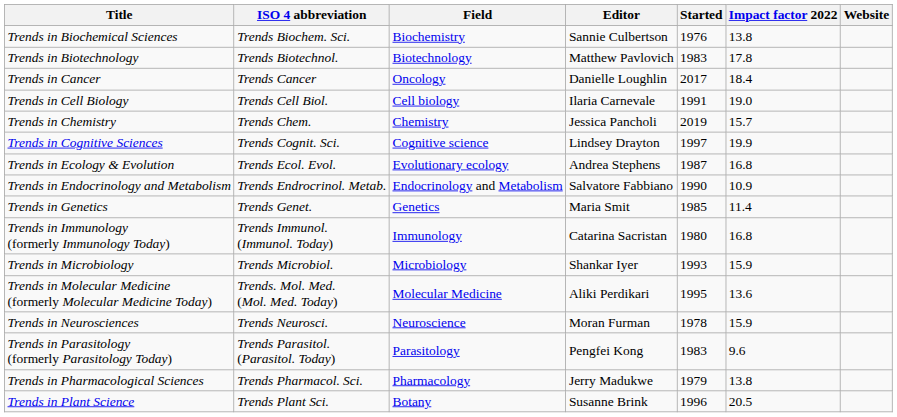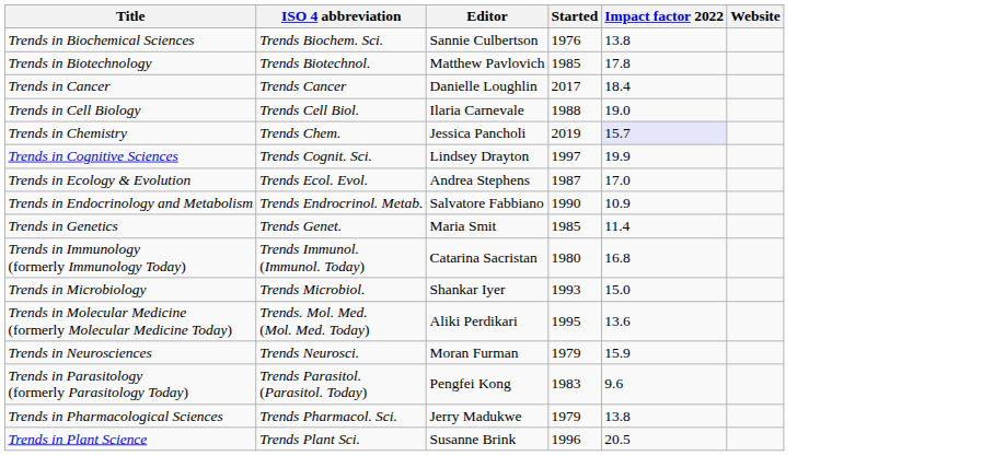- column: Field | Biochemistry | Biotechnology | Oncology | Cell biology | Chemistry | Cognitive science | Evolutionary ecology | Endocrinology and Metabolism | Genetics | Immunology | Microbiology | Molecular Medicine | Neuroscience | Parasitology | Pharmacology | Botany
Trends in Biotechnology | Started: 1983 -> 1985
Trends in Cell Biology | Started: 1991 -> 1988
Trends in Chemistry | Impact factor 2022: no background -> lavender background
Trends in Ecology & Evolution | Impact factor 2022: 16.8 -> 17.0
Trends in Microbiology | Impact factor 2022: 15.9 -> 15.0
Trends in Neurosciences | Started: 1978 -> 1979
